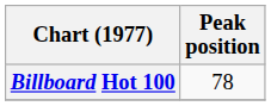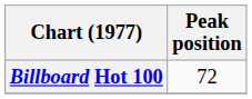Billboard Hot 100 | Peak position: 78 -> 72
